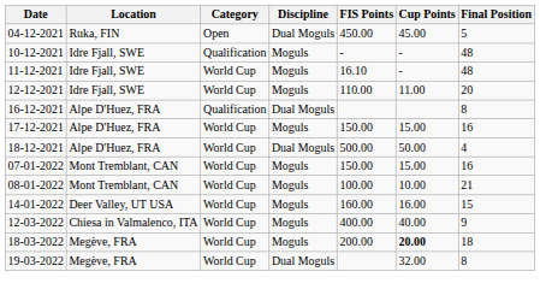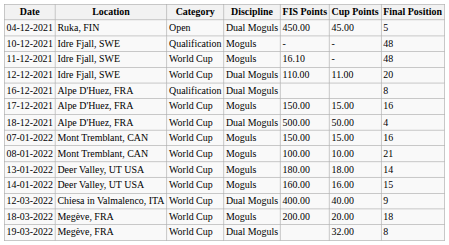12-12-2021 | Discipline: Moguls -> Dual Moguls
+ row: 13-01-2022 | Deer Valley, UT USA | World Cup | Moguls | 180.00 | 18.00 | 14
12-03-2022 | Discipline: Moguls -> Dual Moguls
18-03-2022 | Cup Points: bold -> normal
